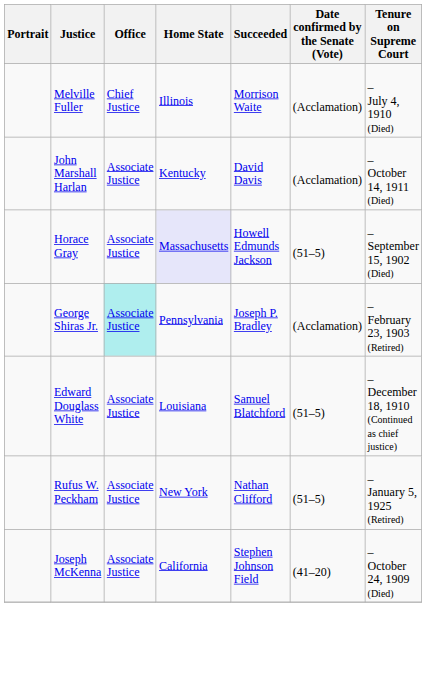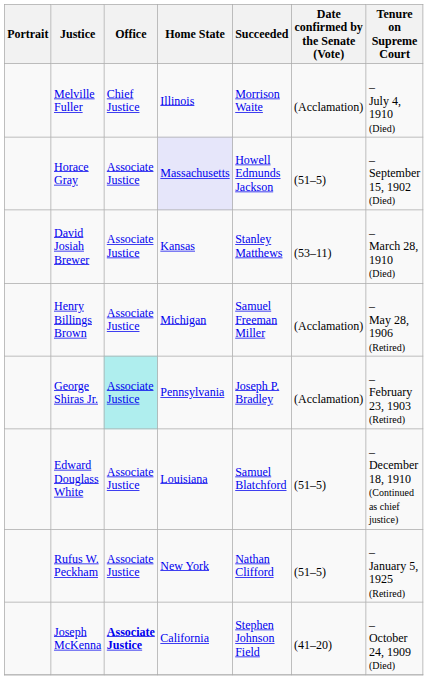- row: John Marshall Harlan | Associate Justice | Kentucky | David Davis | (Acclamation) | – October 14, 1911 (Died)
+ row: David Josiah Brewer | Associate Justice | Kansas | Stanley Matthews | (53–11) | – March 28, 1910 (Died)
+ row: Henry Billings Brown | Associate Justice | Michigan | Samuel Freeman Miller | (Acclamation) | – May 28, 1906 (Retired)
Joseph McKenna | Office: normal -> bold
